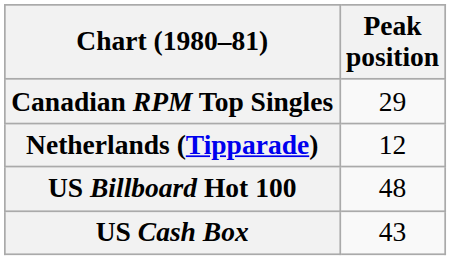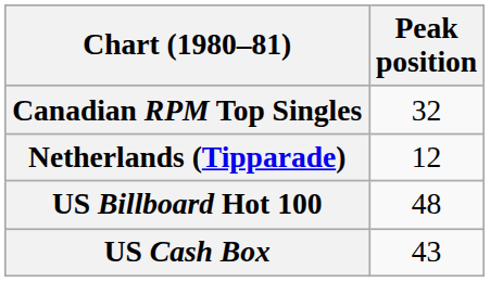Canadian RPM Top Singles | Peak position: 29 -> 32
